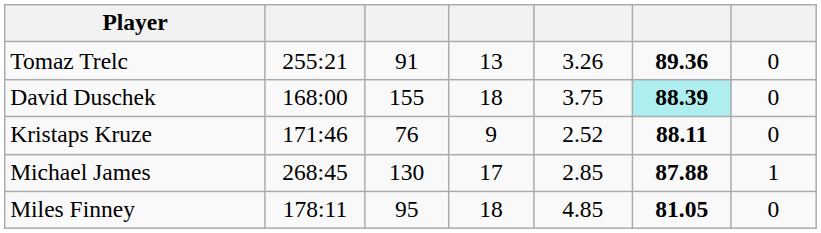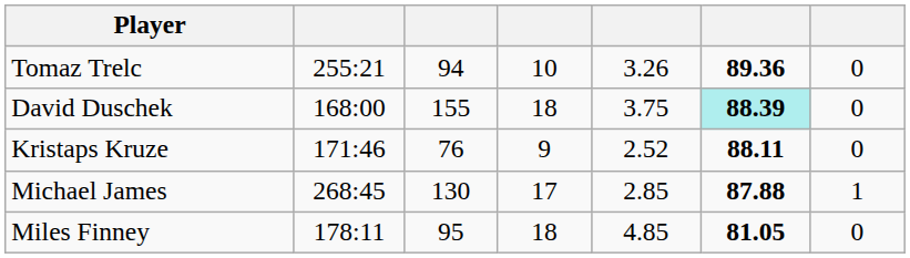Tomaz Trelc | column 3: 91 -> 94
Tomaz Trelc | column 4: 13 -> 10
